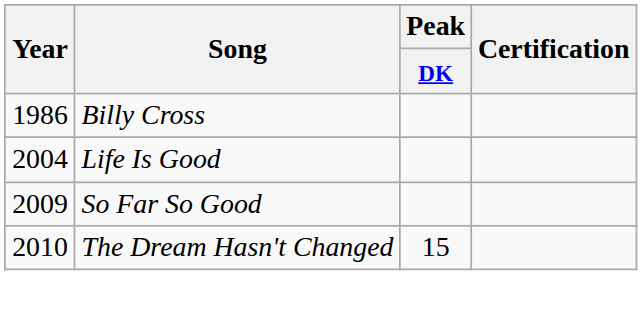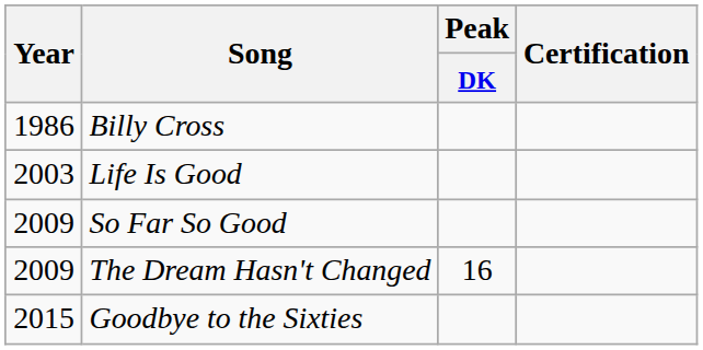Life Is Good | Year: 2004 -> 2003
The Dream Hasn't Changed | Year: 2010 -> 2009
The Dream Hasn't Changed | Peak / DK: 15 -> 16
+ row: 2015 | Goodbye to the Sixties
